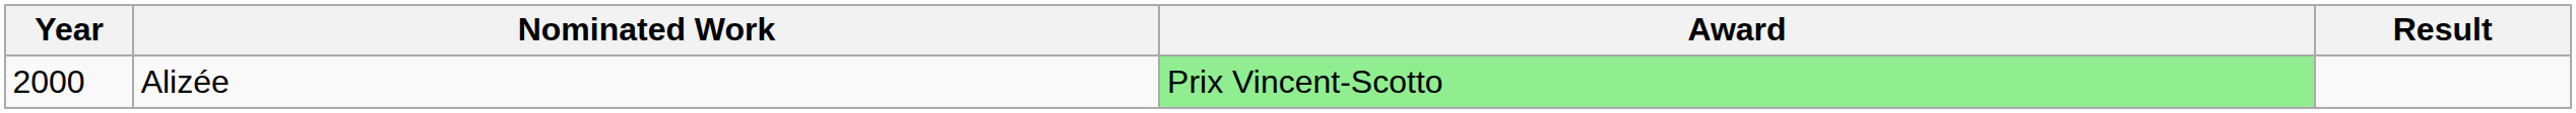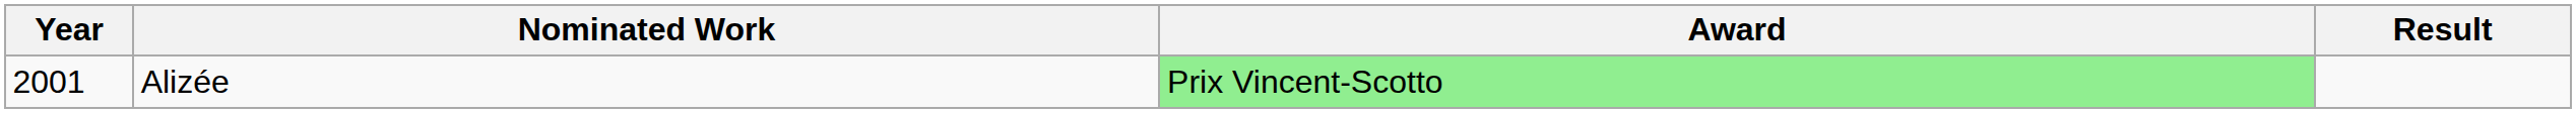Alizée | Year: 2000 -> 2001
